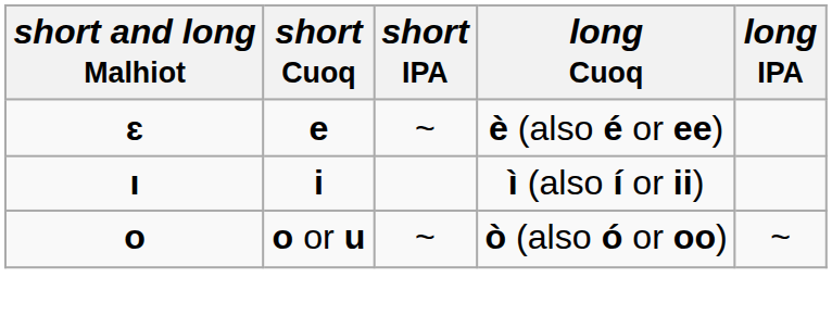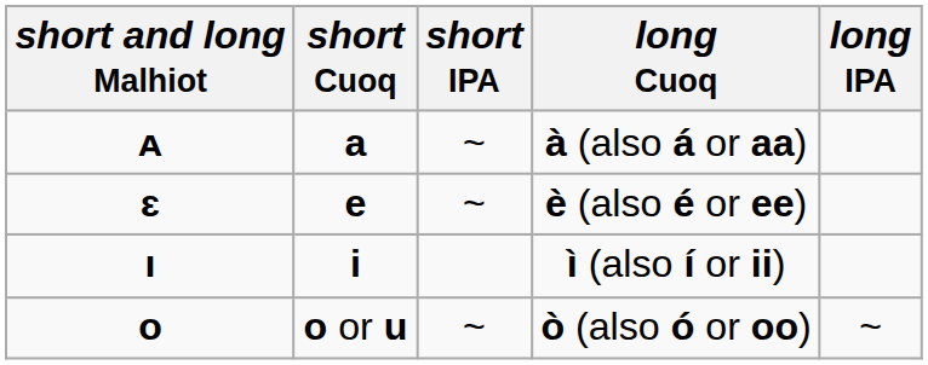+ row: ᴀ | a | ~ | à (also á or aa)
